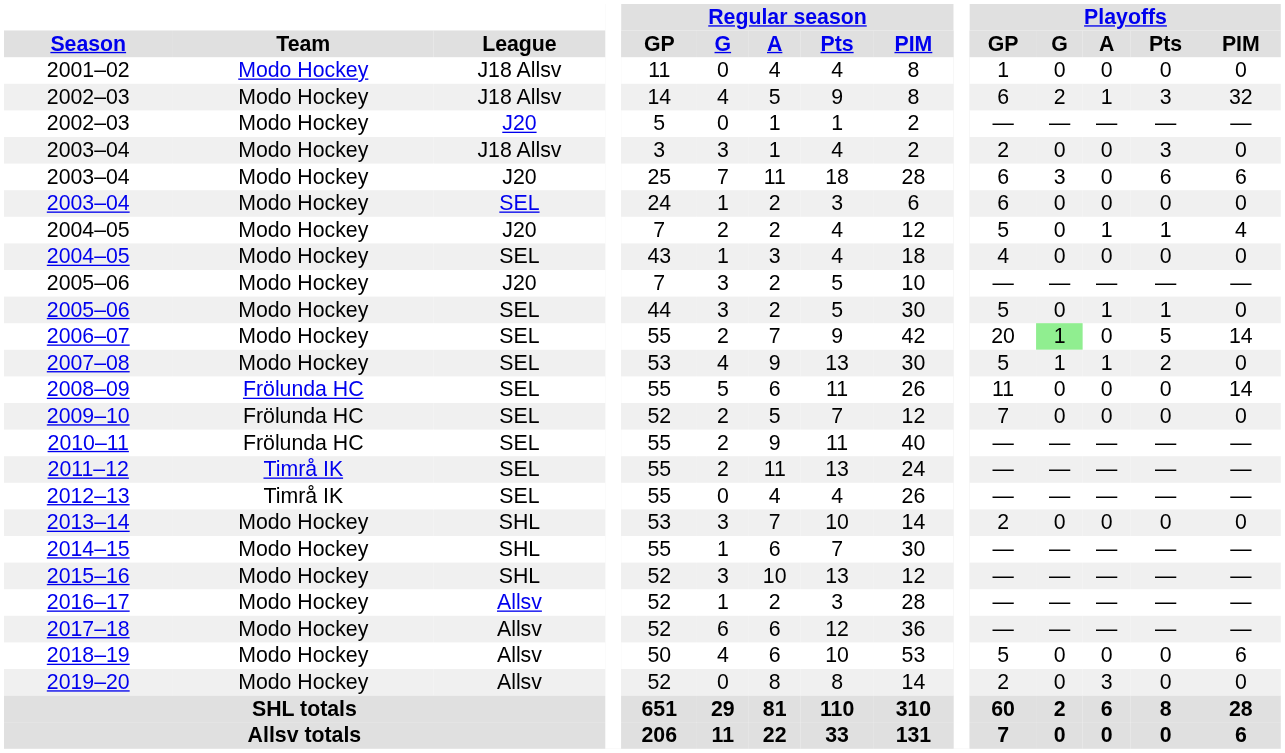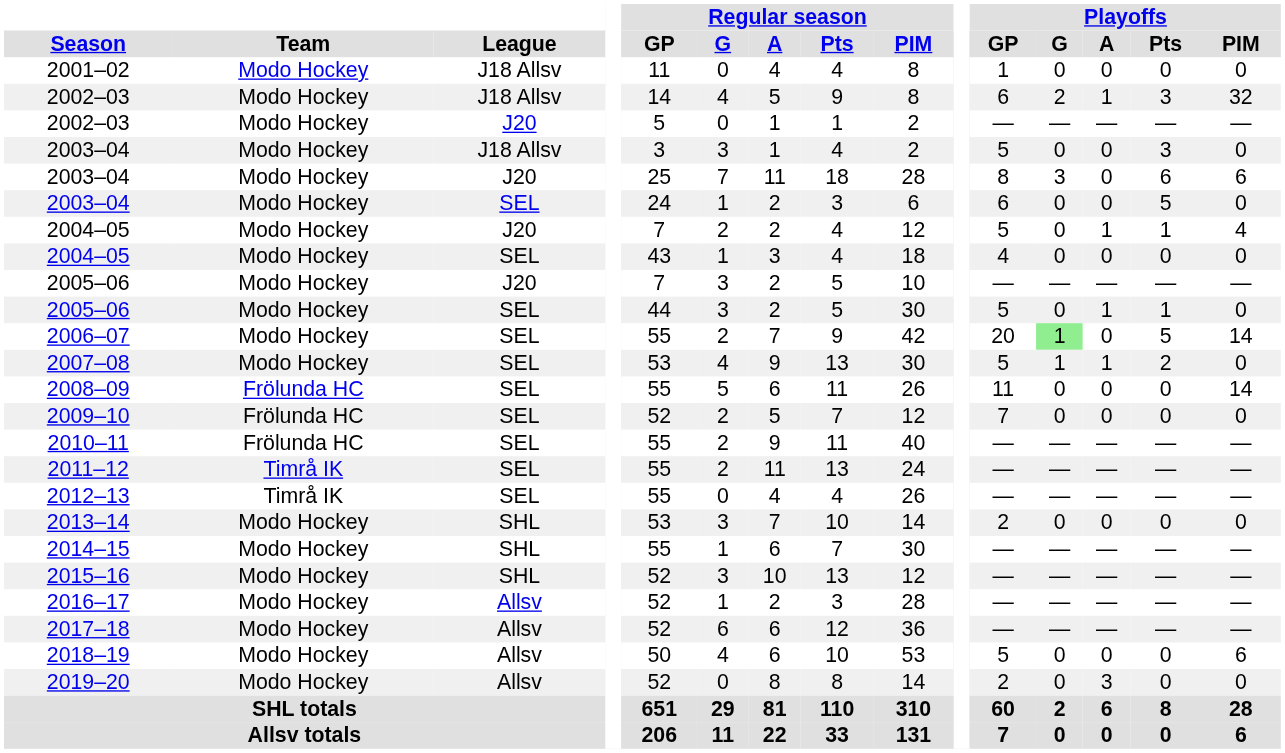2003–04 / J18 Allsv | Playoffs / GP: 2 -> 5
2003–04 / J20 | Playoffs / GP: 6 -> 8
2003–04 / SEL | Playoffs / Pts: 0 -> 5
